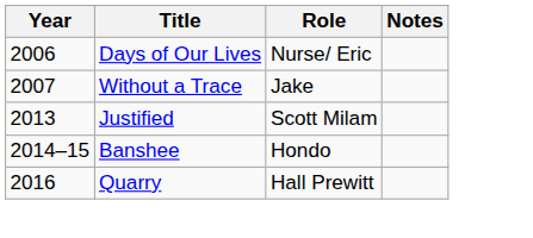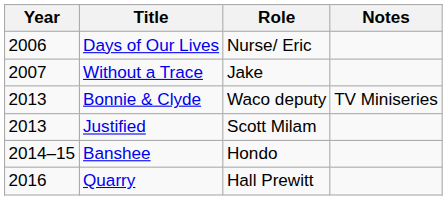+ row: 2013 | Bonnie & Clyde | Waco deputy | TV Miniseries
